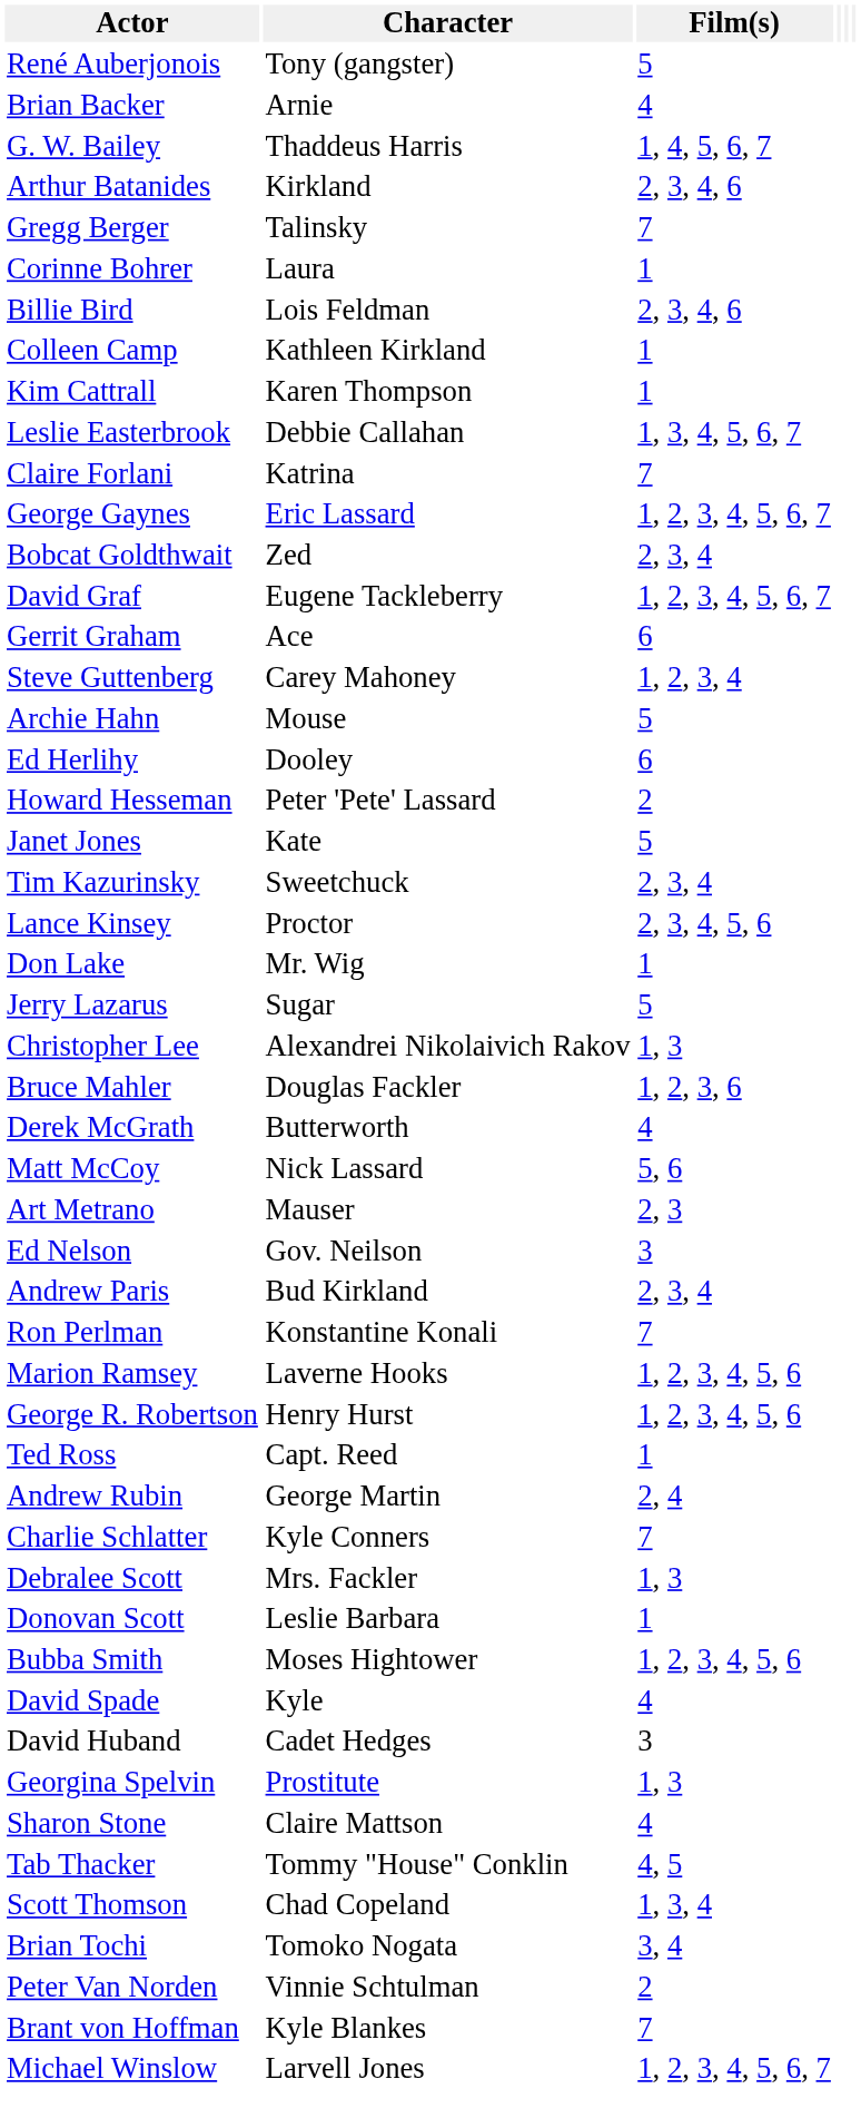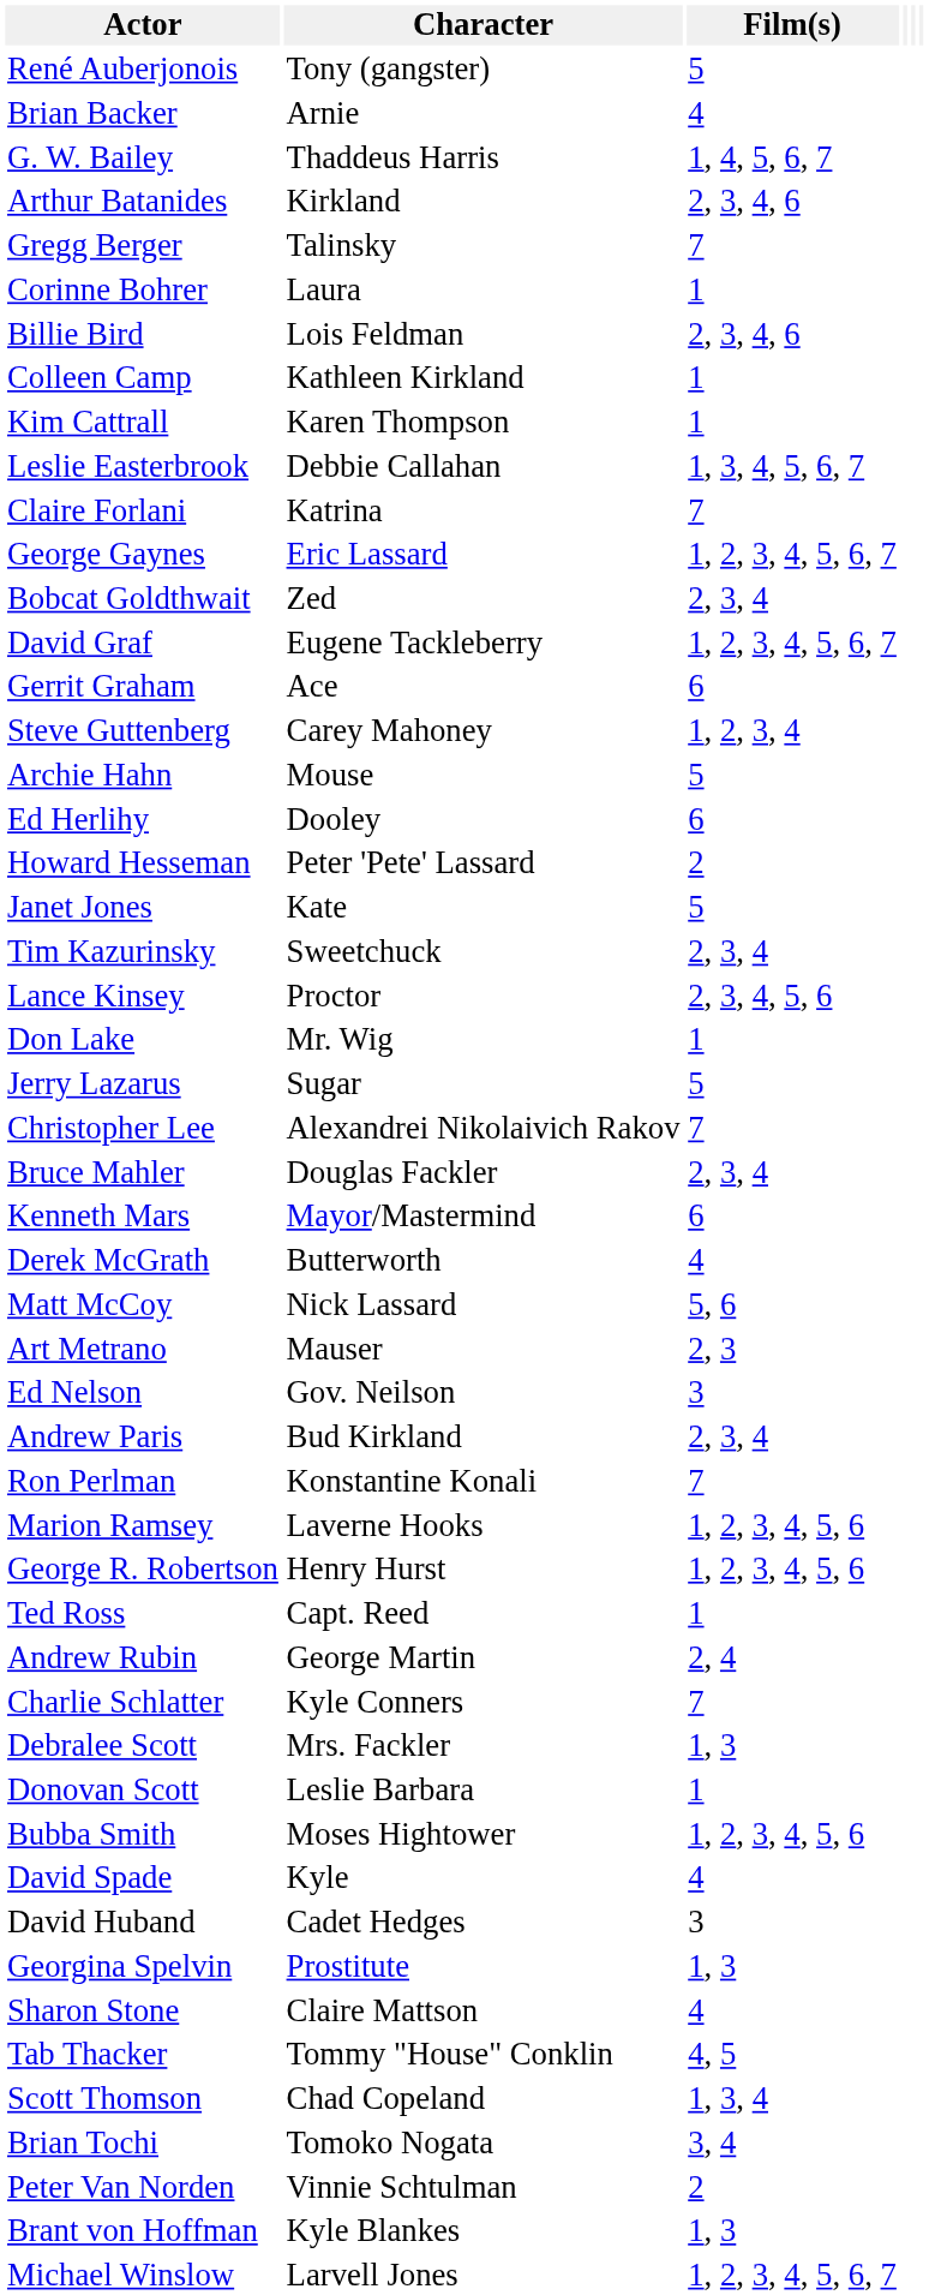Christopher Lee | Film(s): 1, 3 -> 7
Bruce Mahler | Film(s): 1, 2, 3, 6 -> 2, 3, 4
+ row: Kenneth Mars | Mayor/Mastermind | 6
Brant von Hoffman | Film(s): 7 -> 1, 3
